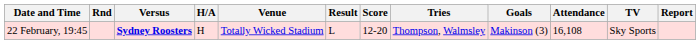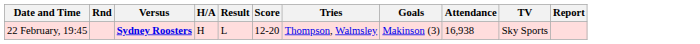- column: Venue | Totally Wicked Stadium
22 February, 19:45 | Attendance: 16,108 -> 16,938
